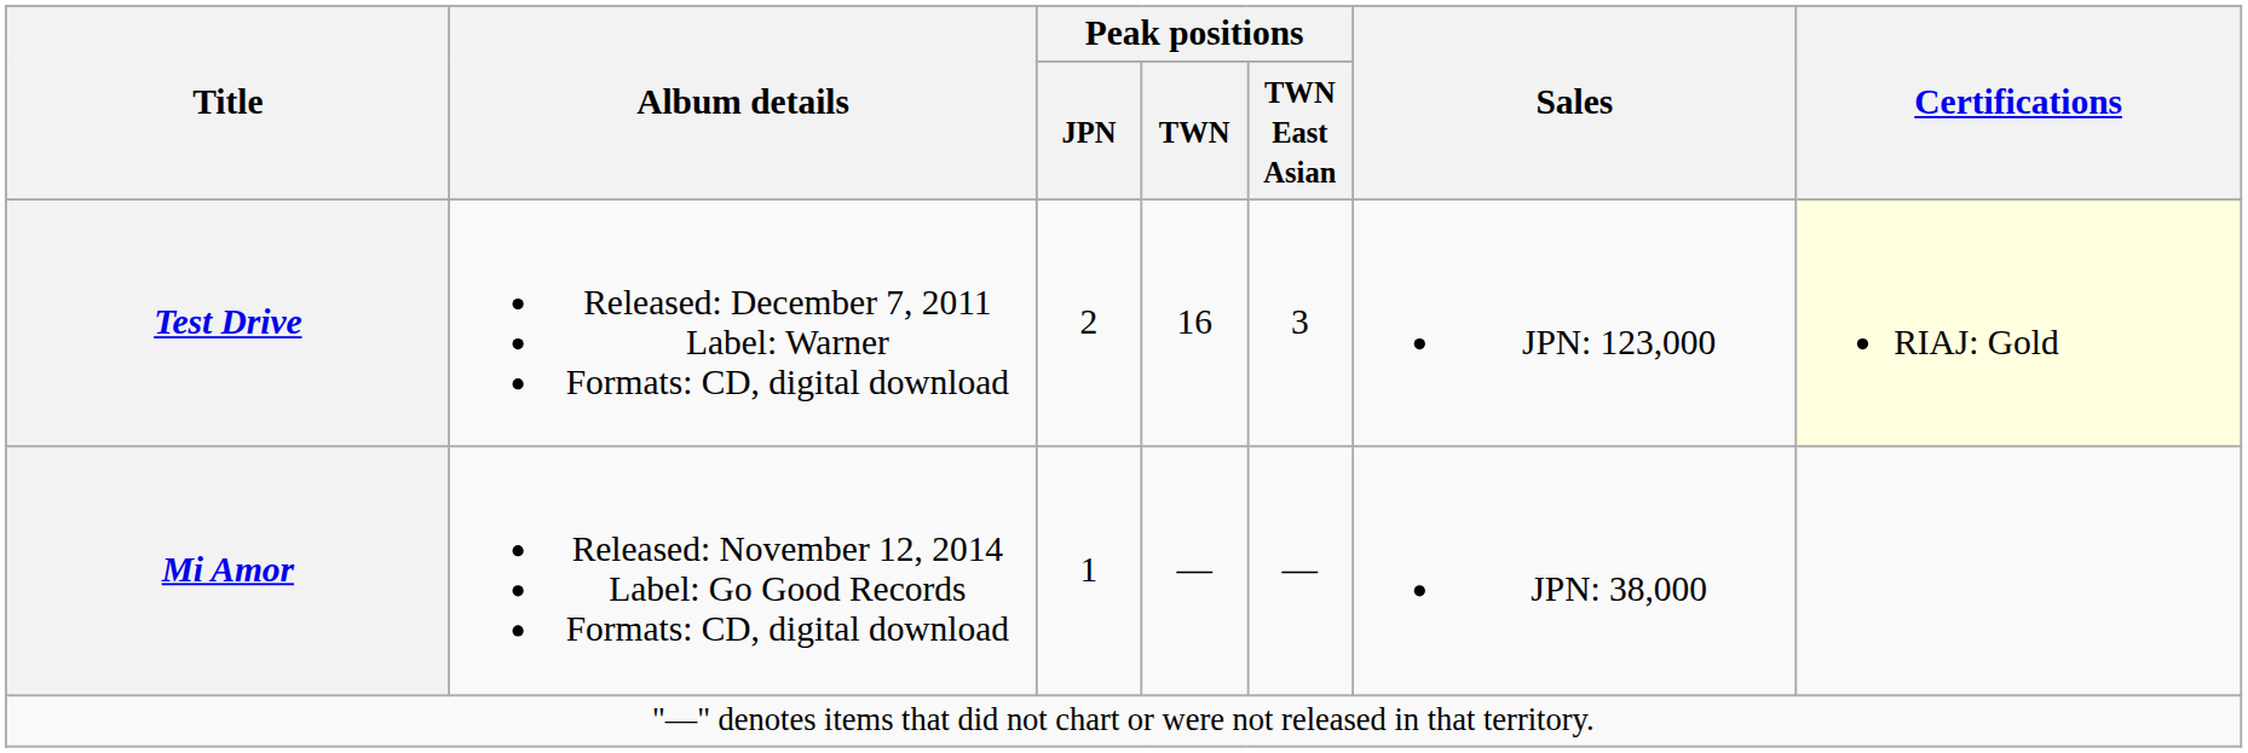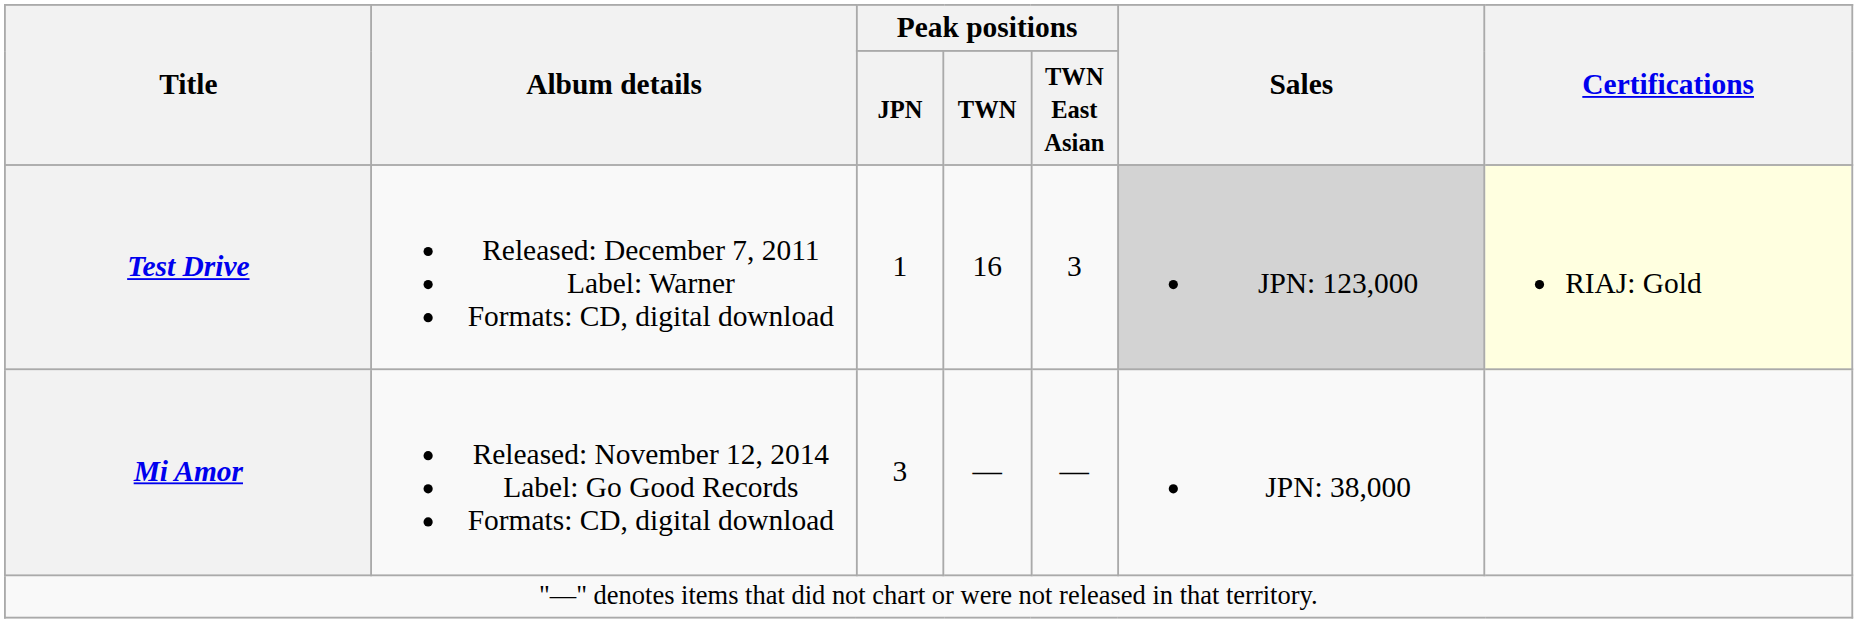Test Drive | Peak positions / JPN: 2 -> 1
Test Drive | Sales: no background -> lightgrey background
Mi Amor | Peak positions / JPN: 1 -> 3
